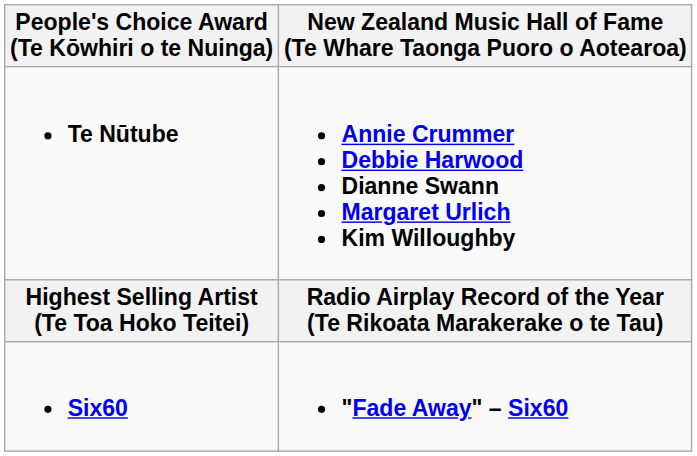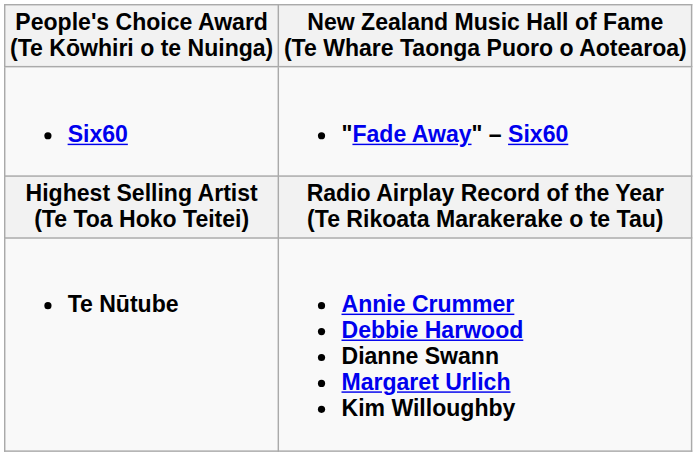rows swapped: Te Nūtube <-> Six60
